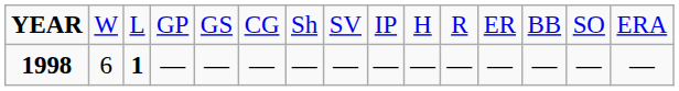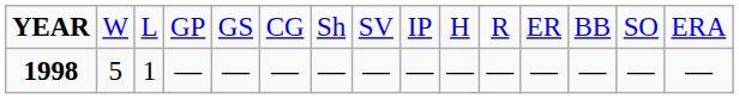1998 | column 2: 6 -> 5
1998 | column 3: bold -> normal
